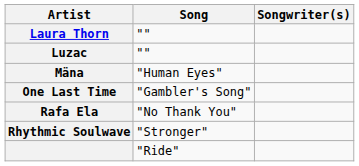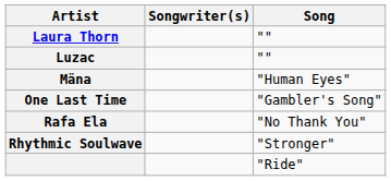columns swapped: Song <-> Songwriter(s)
